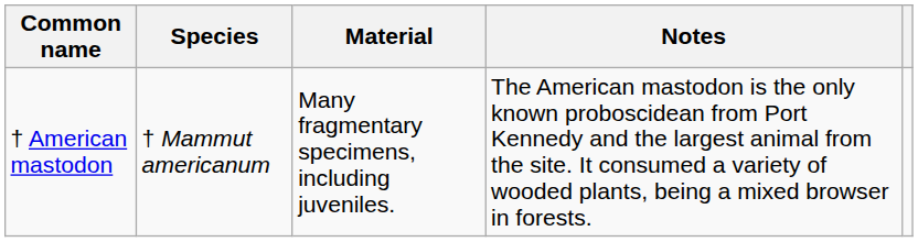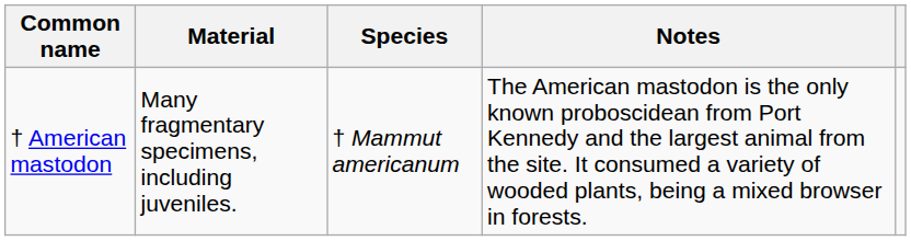columns swapped: Species <-> Material
